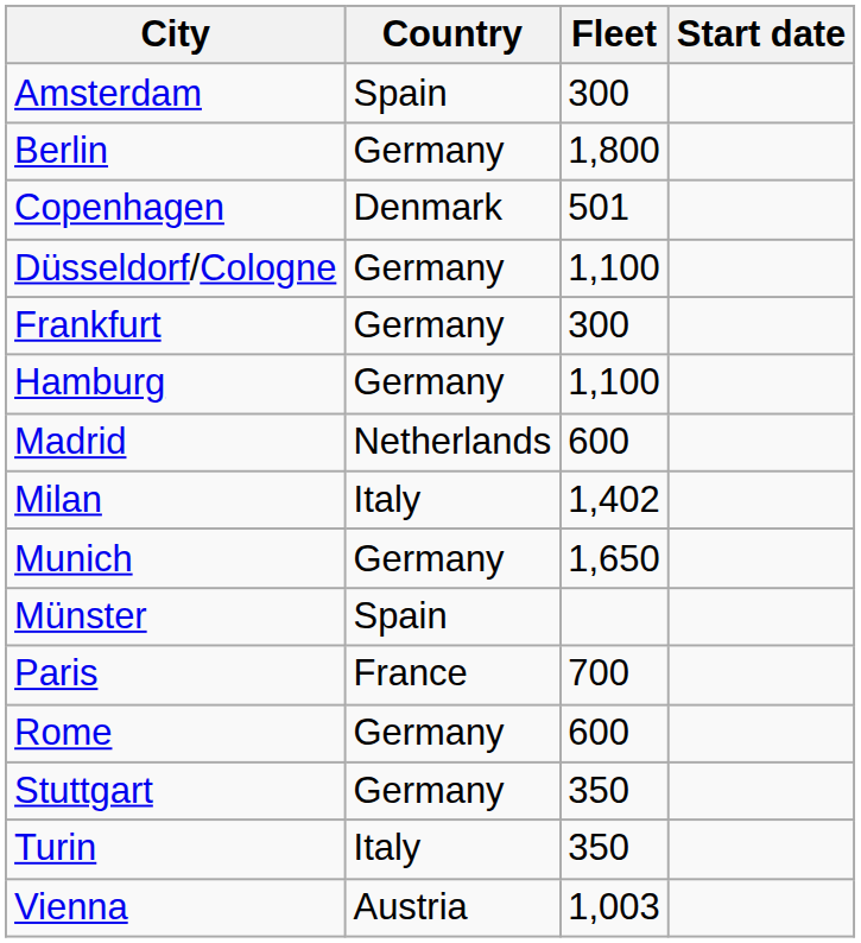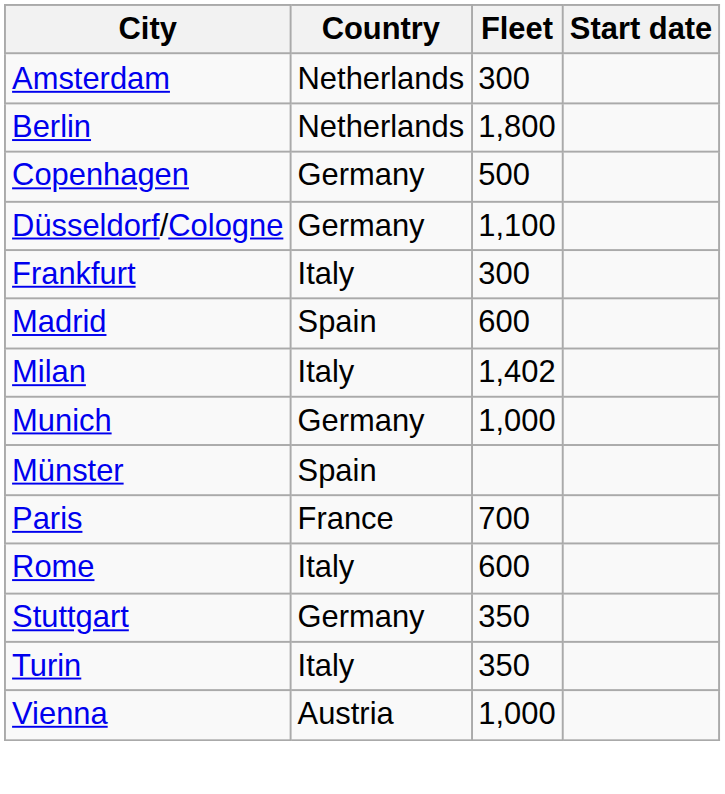Amsterdam | Country: Spain -> Netherlands
Berlin | Country: Germany -> Netherlands
Copenhagen | Country: Denmark -> Germany
Copenhagen | Fleet: 501 -> 500
Frankfurt | Country: Germany -> Italy
- row: Hamburg | Germany | 1,100
Madrid | Country: Netherlands -> Spain
Munich | Fleet: 1,650 -> 1,000
Rome | Country: Germany -> Italy
Vienna | Fleet: 1,003 -> 1,000
